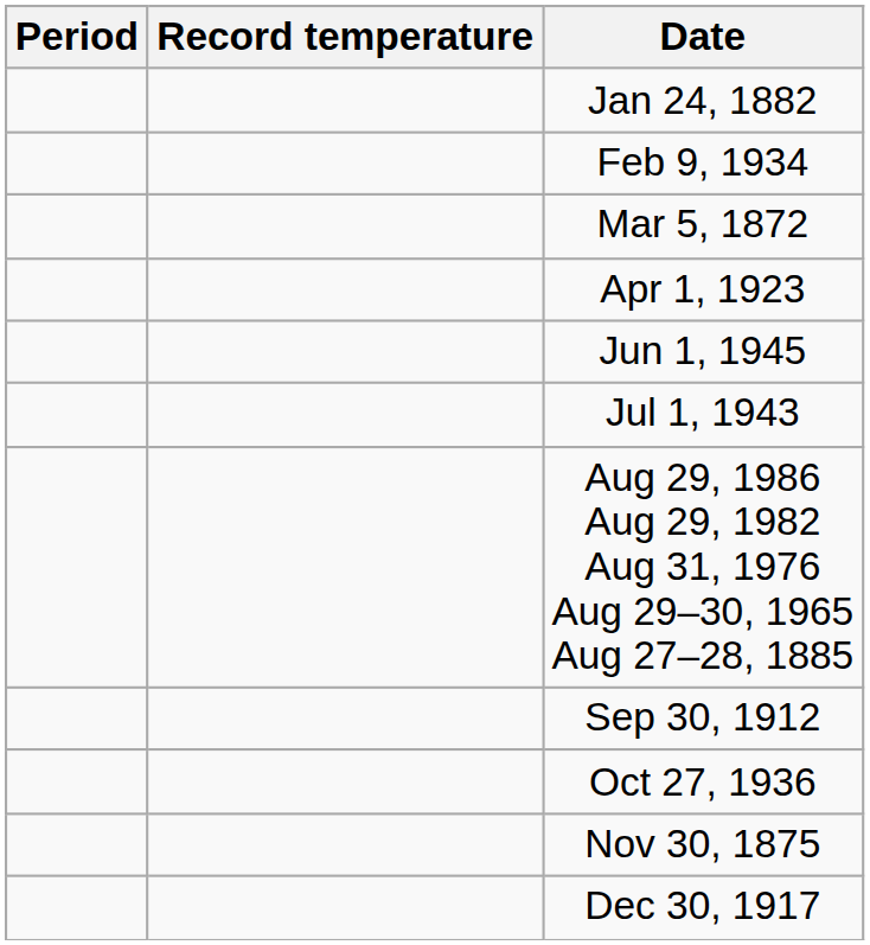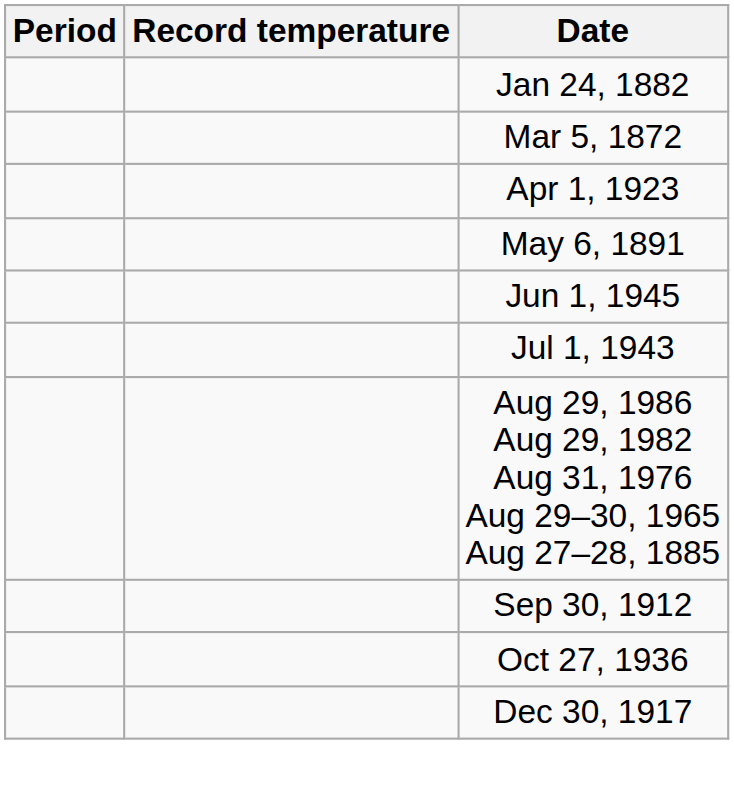- row: Feb 9, 1934
+ row: May 6, 1891
- row: Nov 30, 1875
